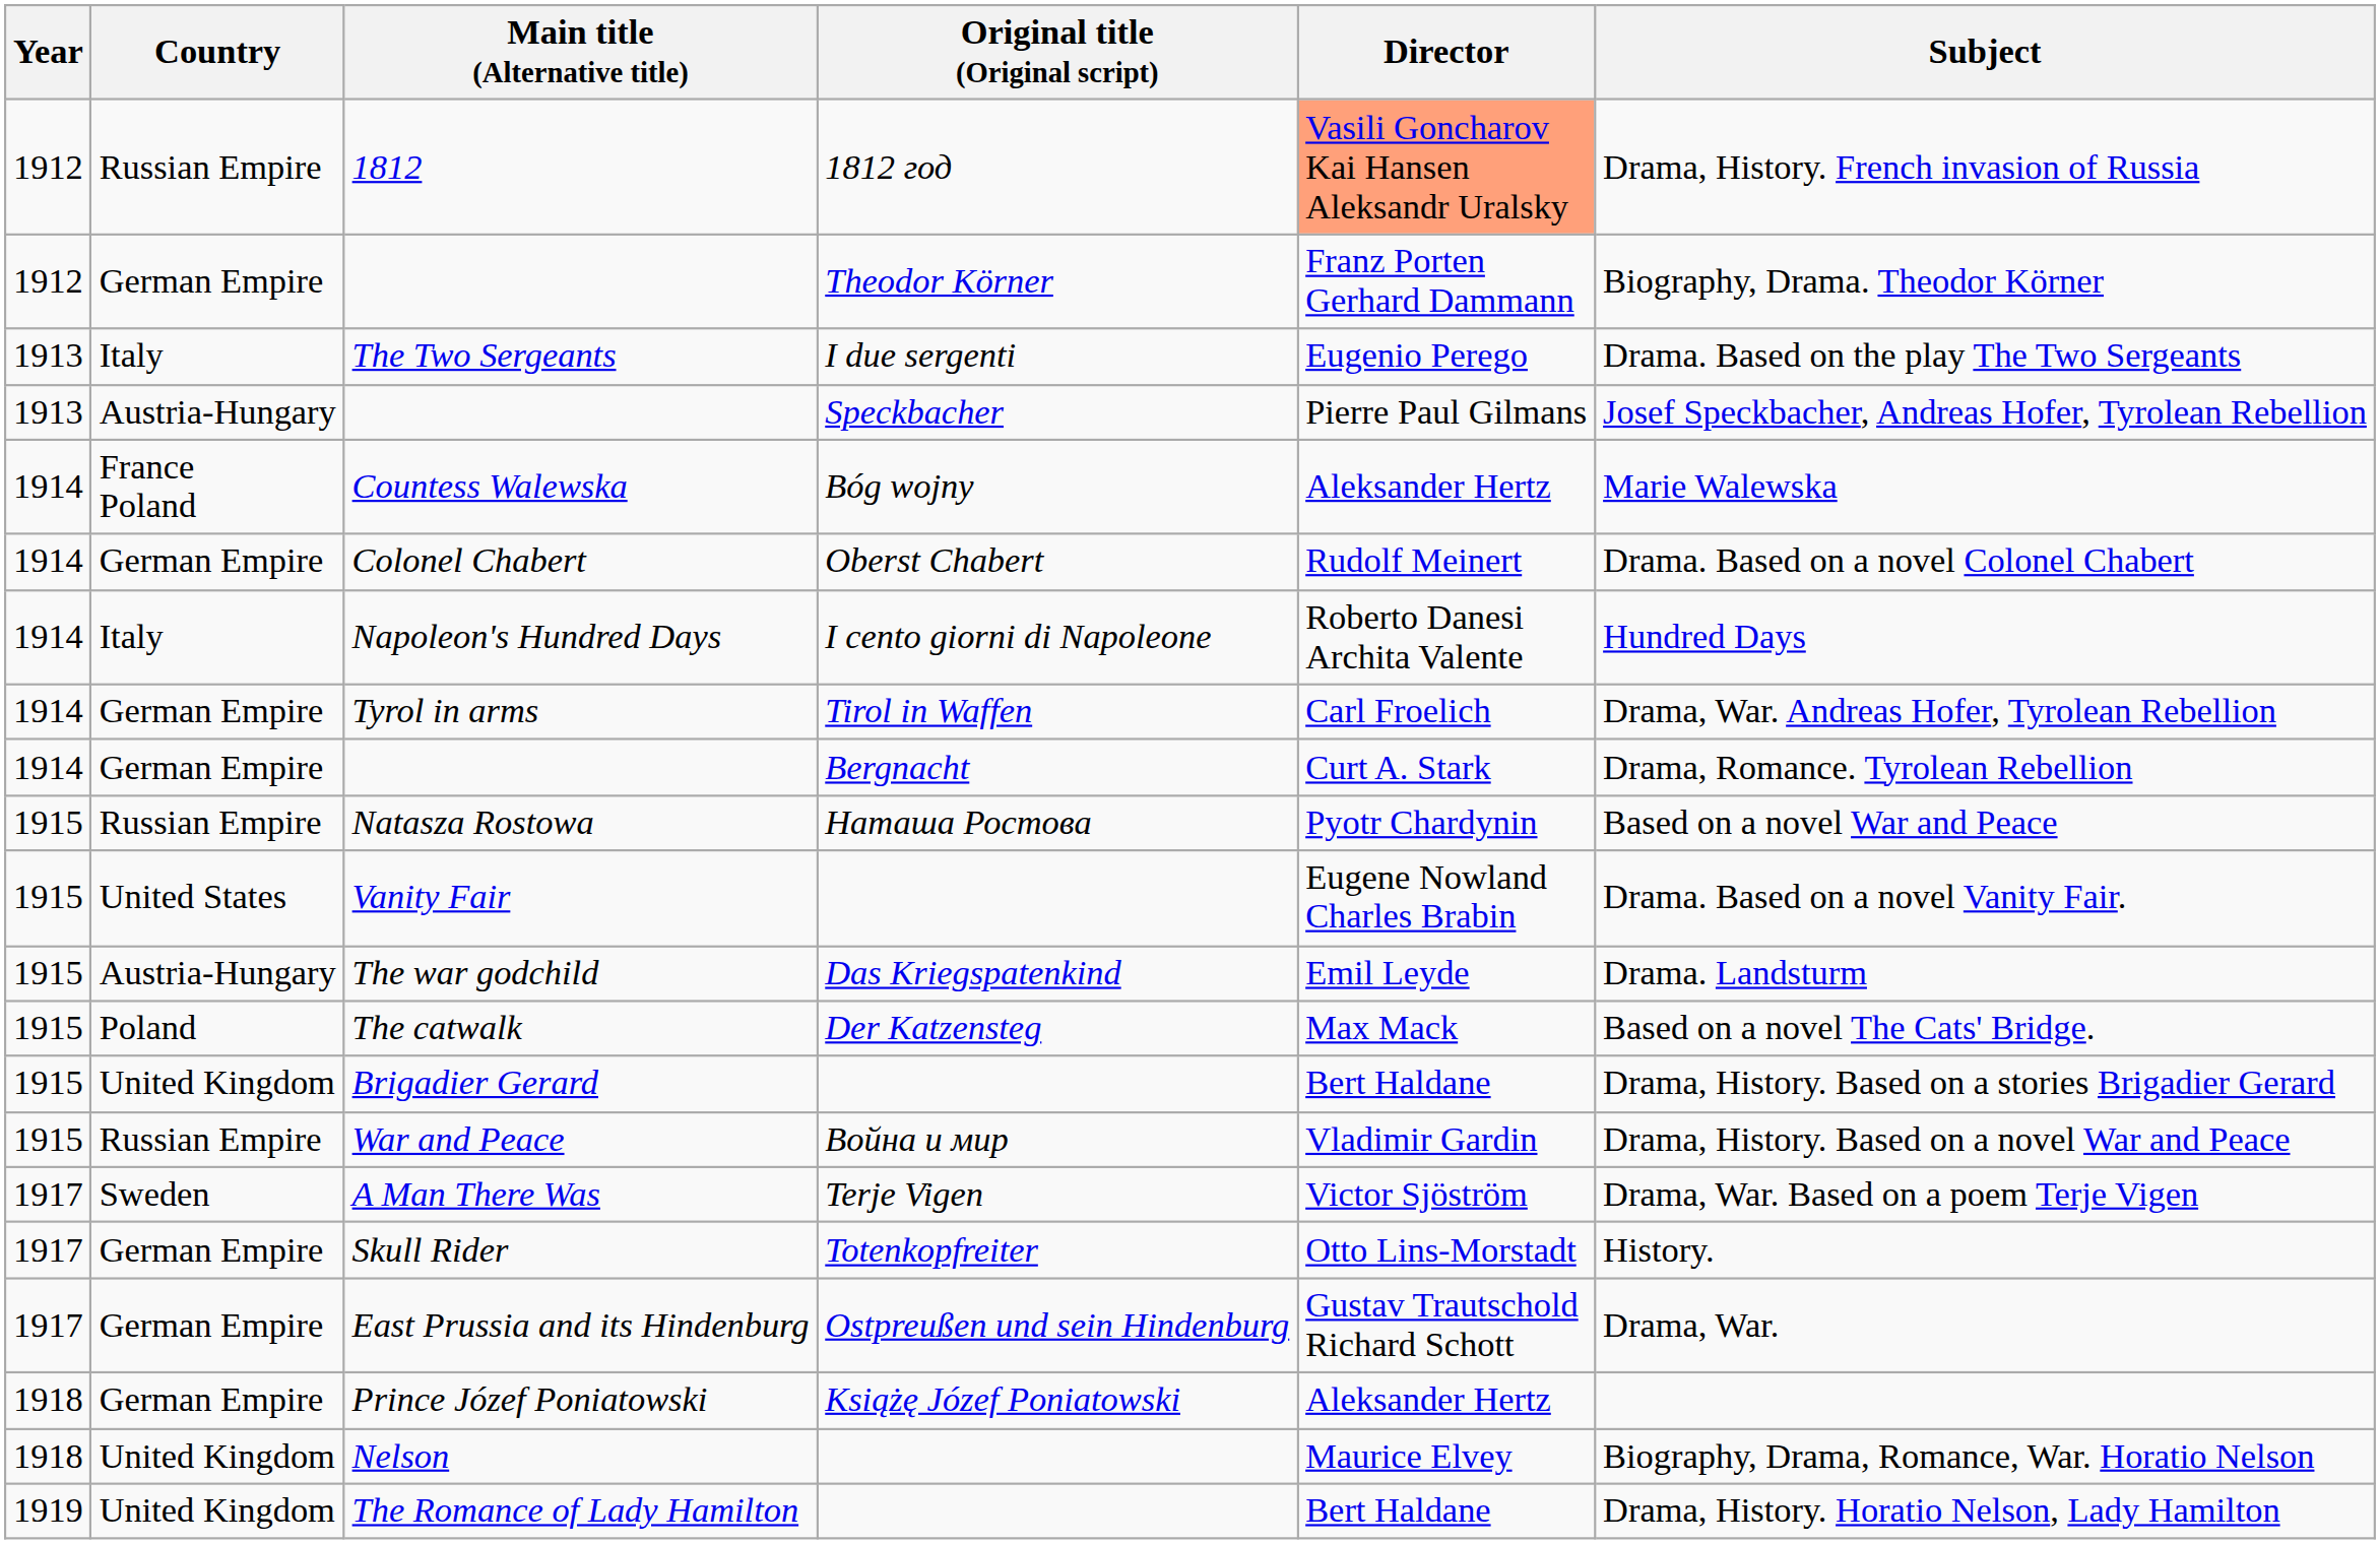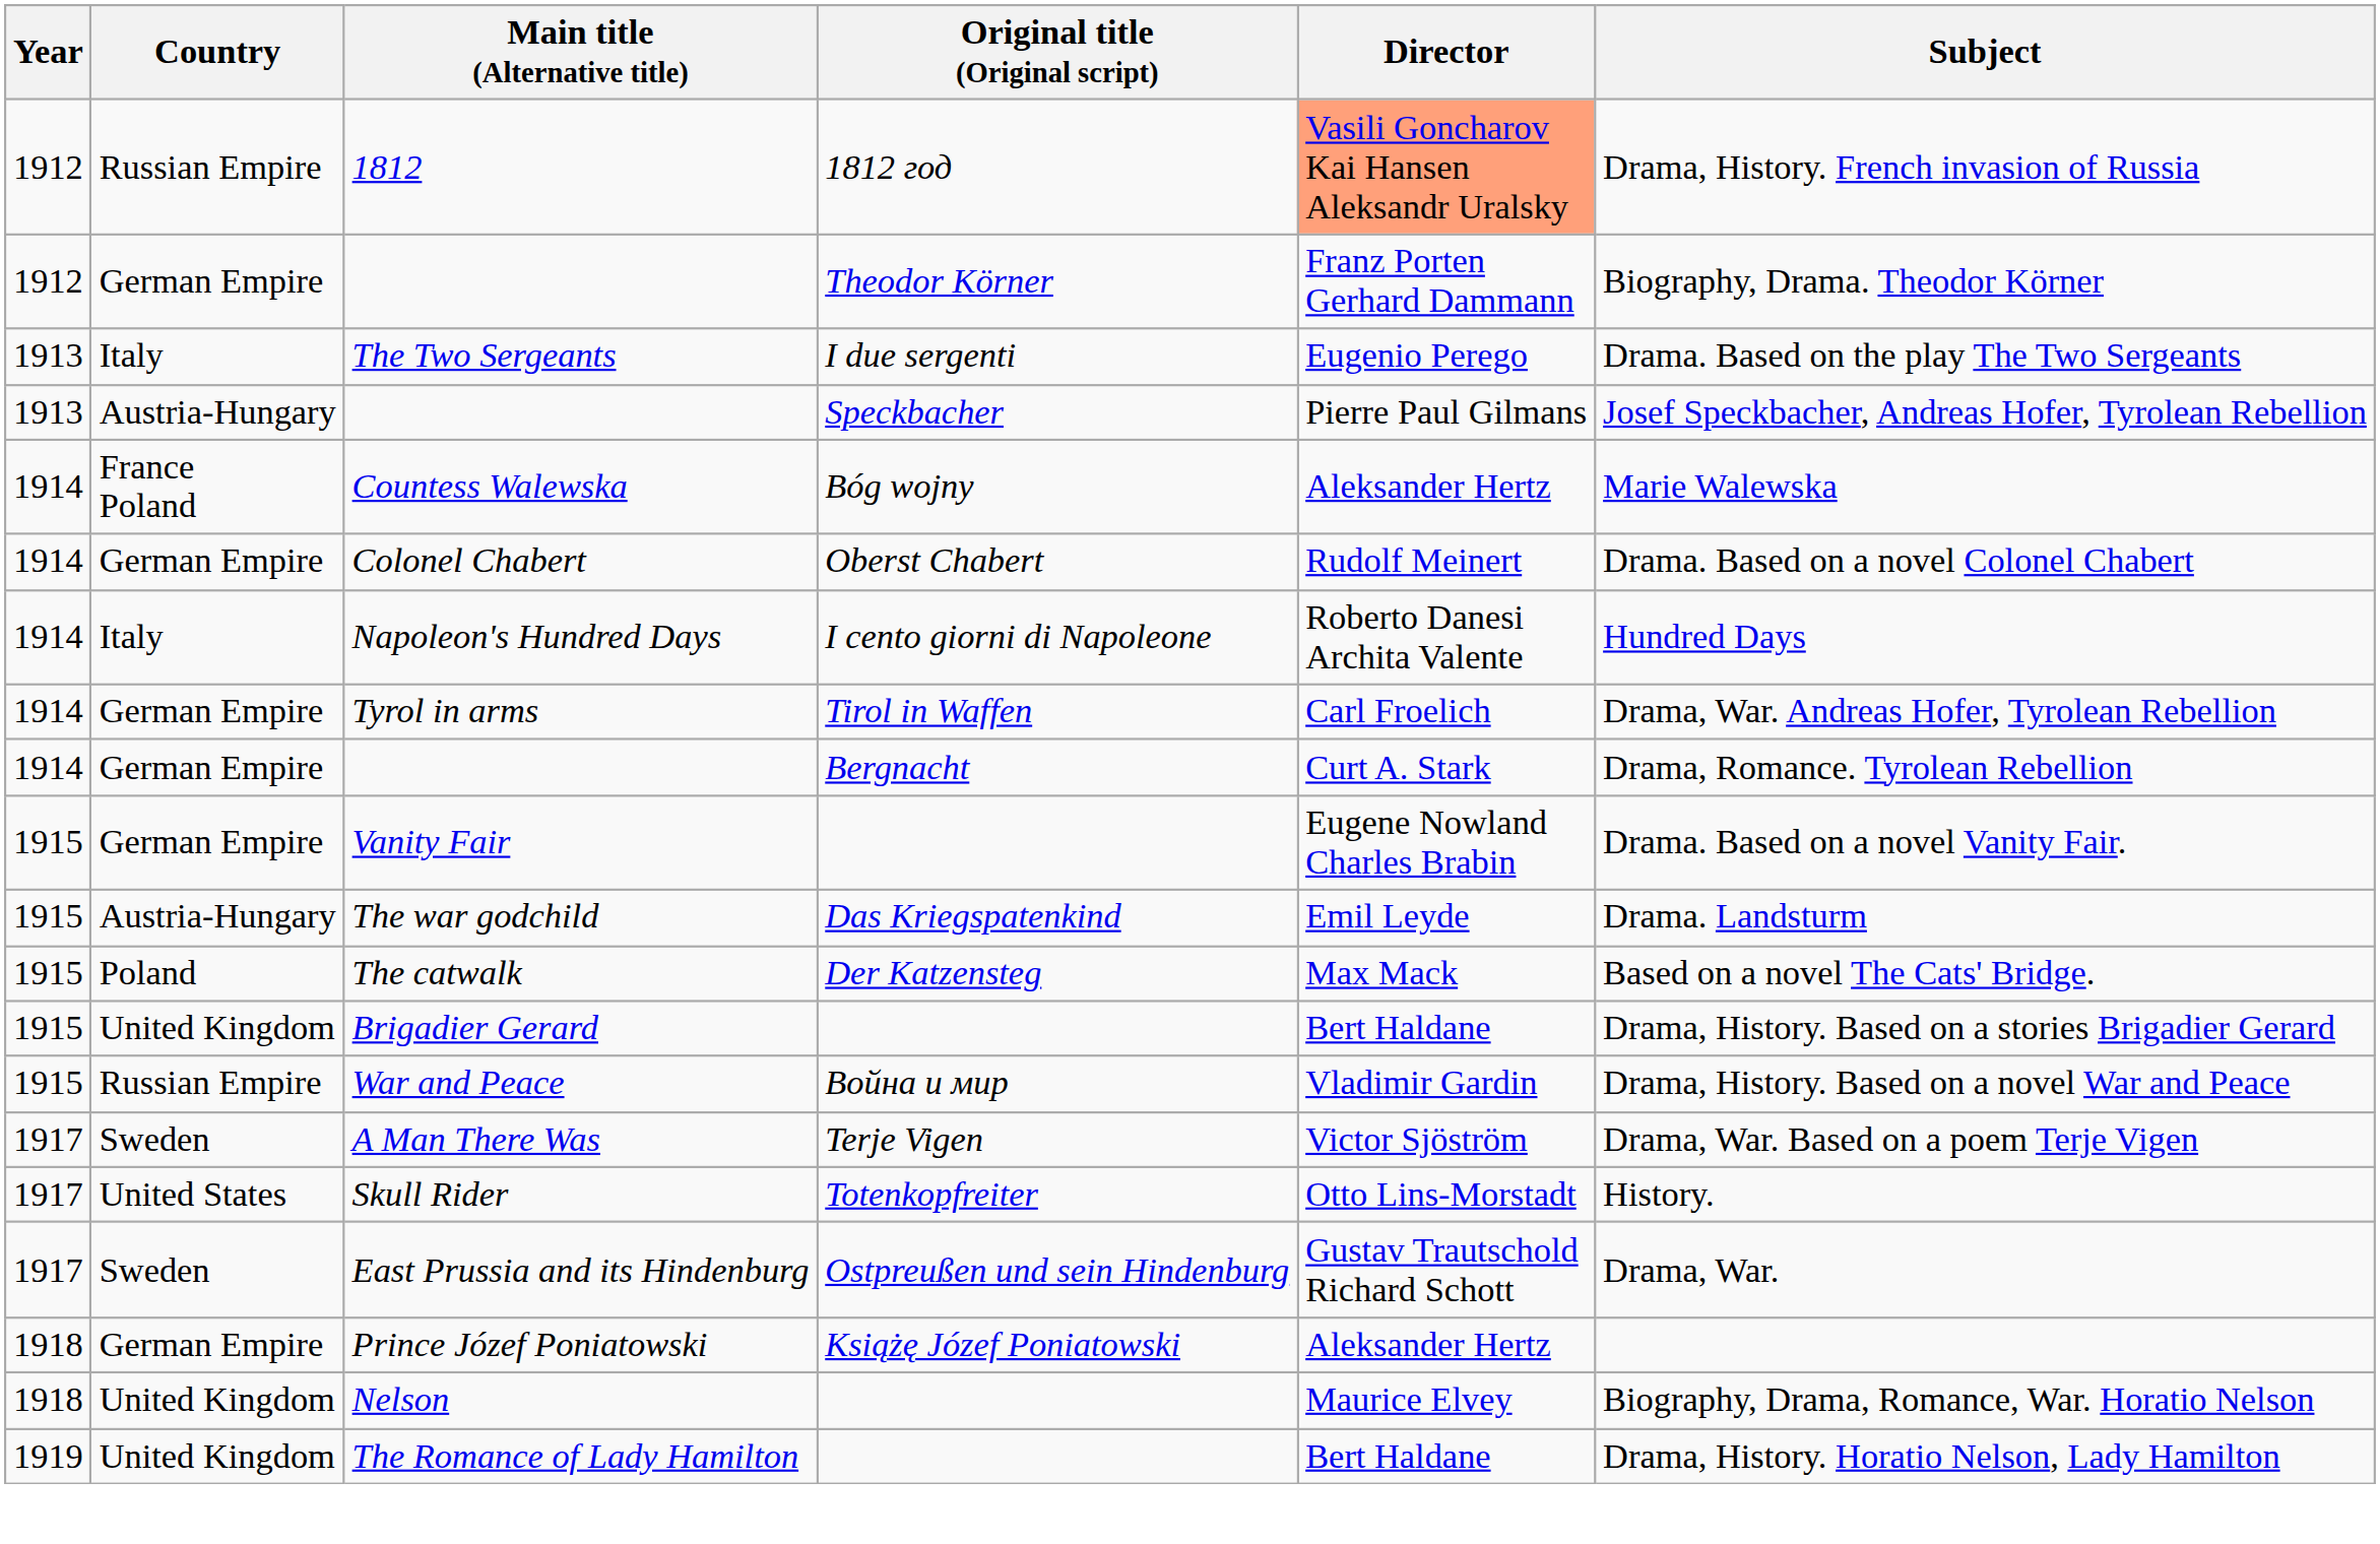- row: 1915 | Russian Empire | Natasza Rostowa | Наташа Ростова | Pyotr Chardynin | Based on a novel War and Peace
Vanity Fair | Country: United States -> German Empire
Skull Rider | Country: German Empire -> United States
East Prussia and its Hindenburg | Country: German Empire -> Sweden
